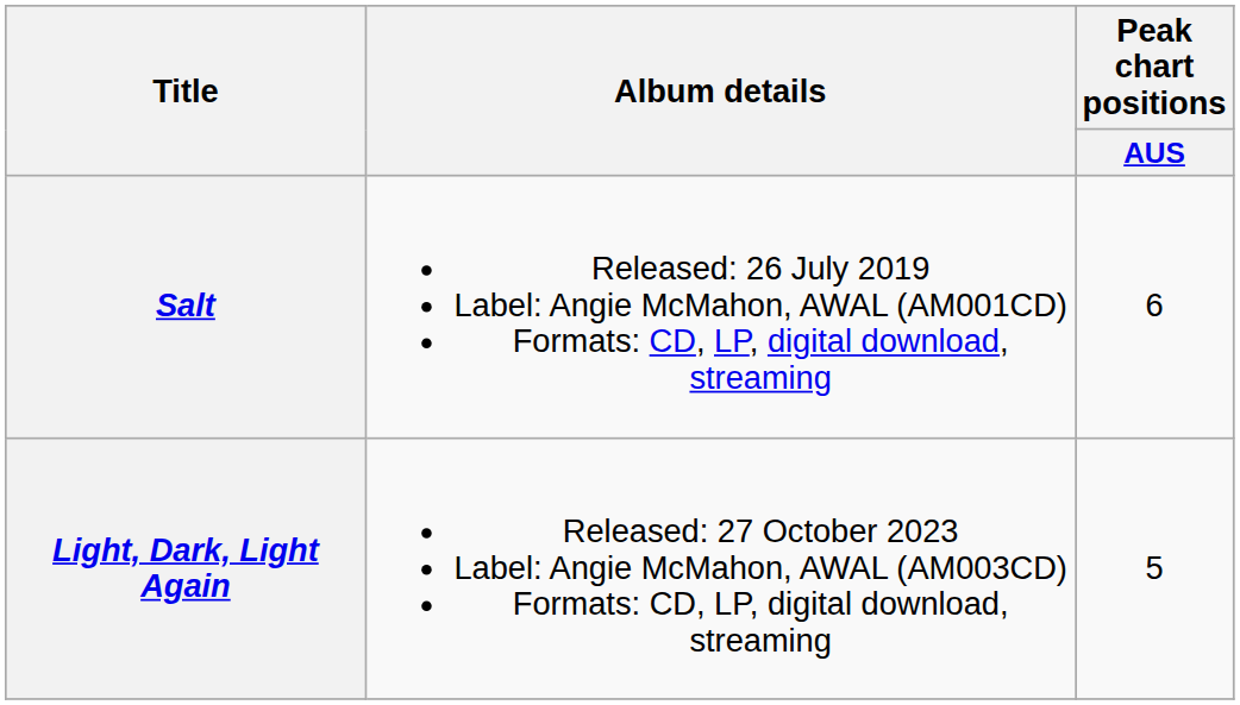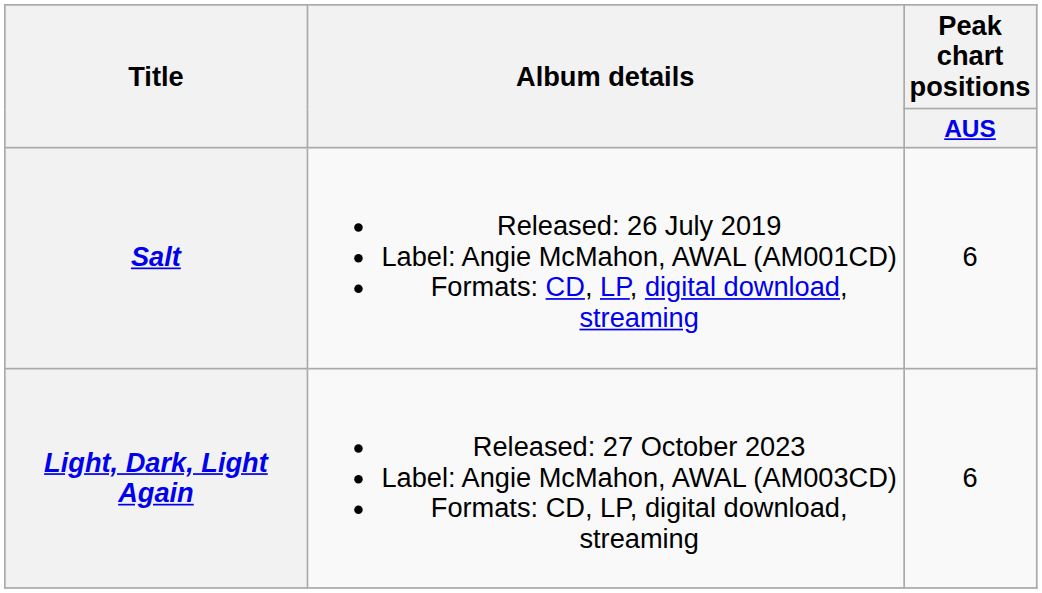Light, Dark, Light Again | Peak chart positions / AUS: 5 -> 6
